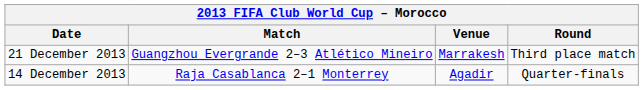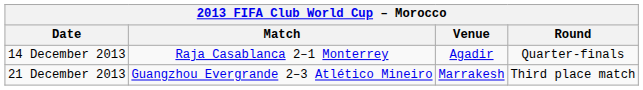rows swapped: 14 December 2013 <-> 21 December 2013
